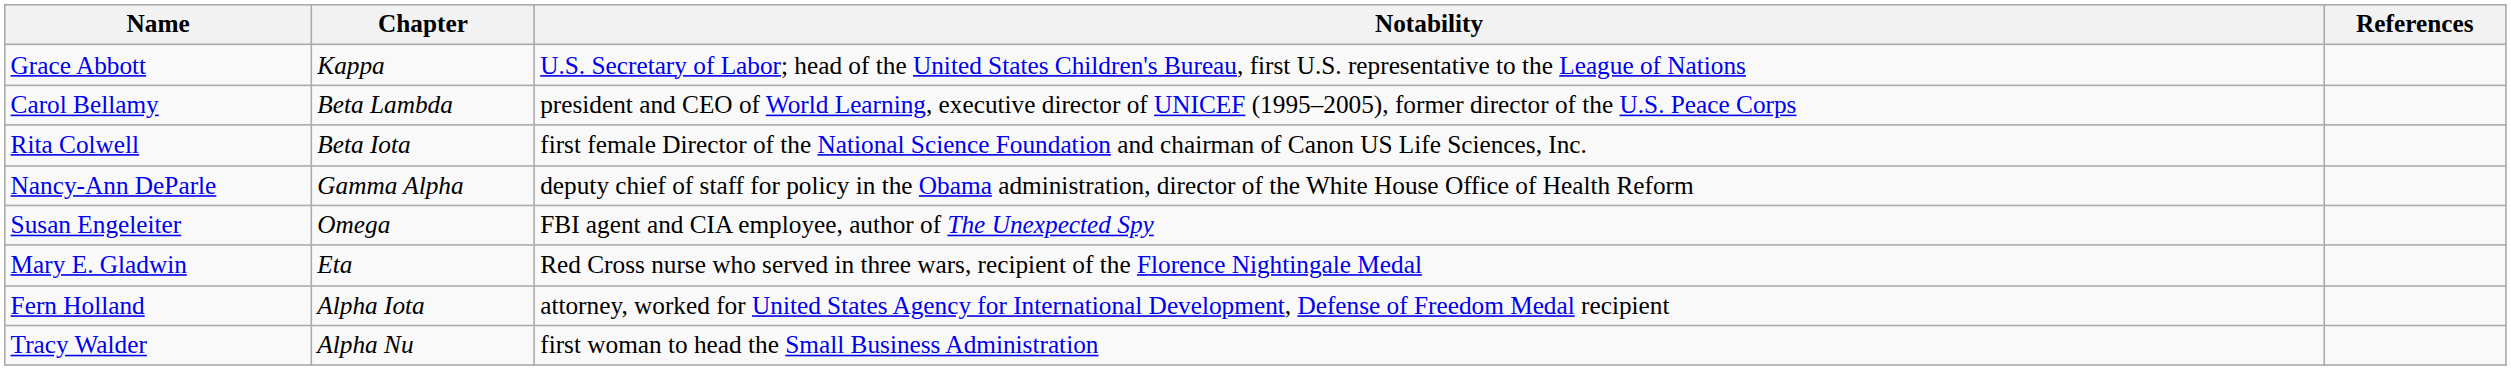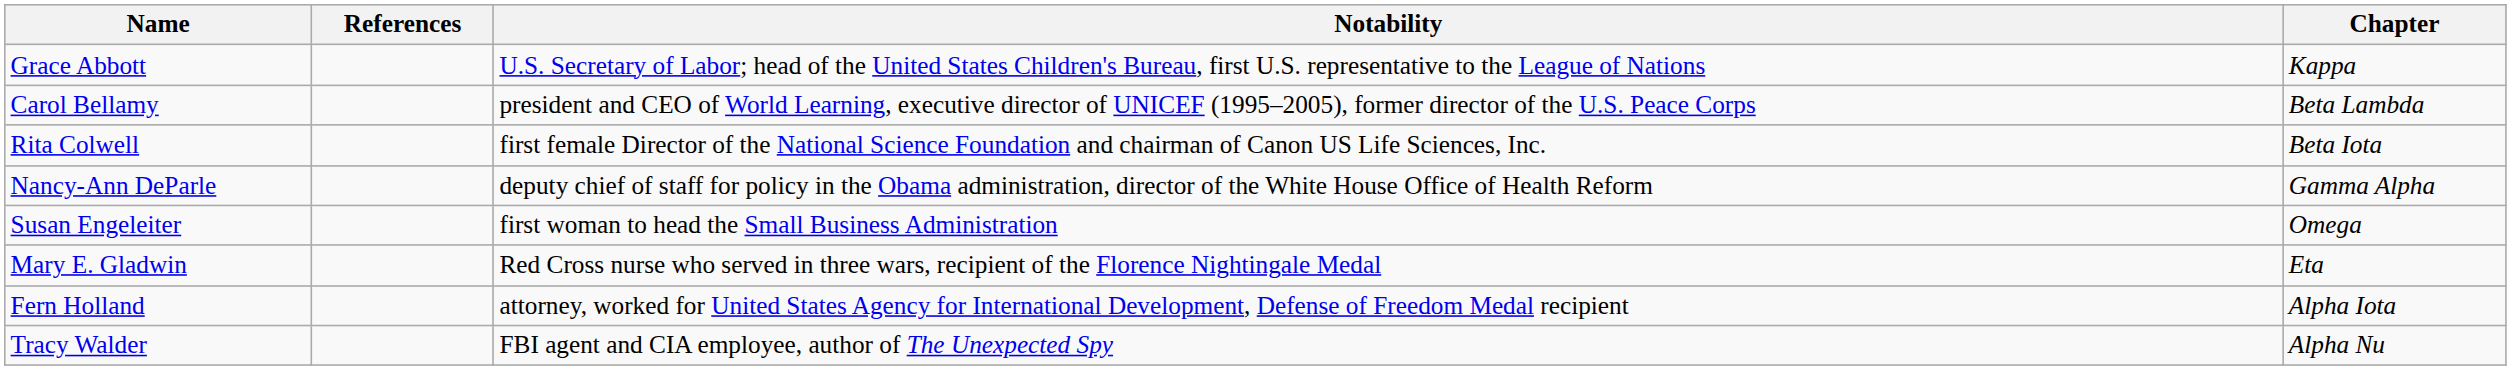columns swapped: Chapter <-> References
Susan Engeleiter | Notability: FBI agent and CIA employee, author of The Unexpected Spy -> first woman to head the Small Business Administration
Tracy Walder | Notability: first woman to head the Small Business Administration -> FBI agent and CIA employee, author of The Unexpected Spy
